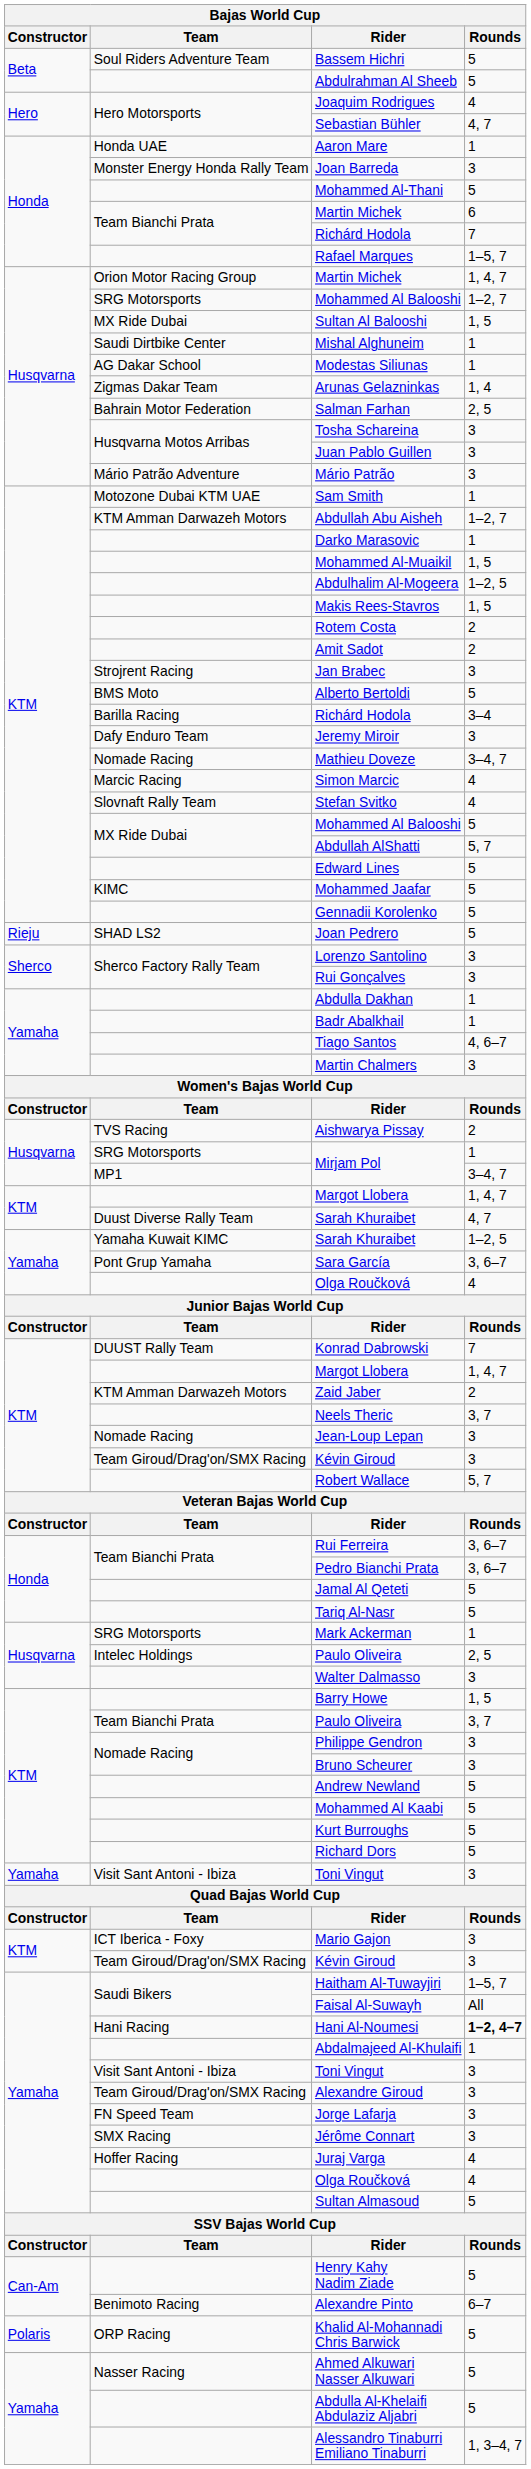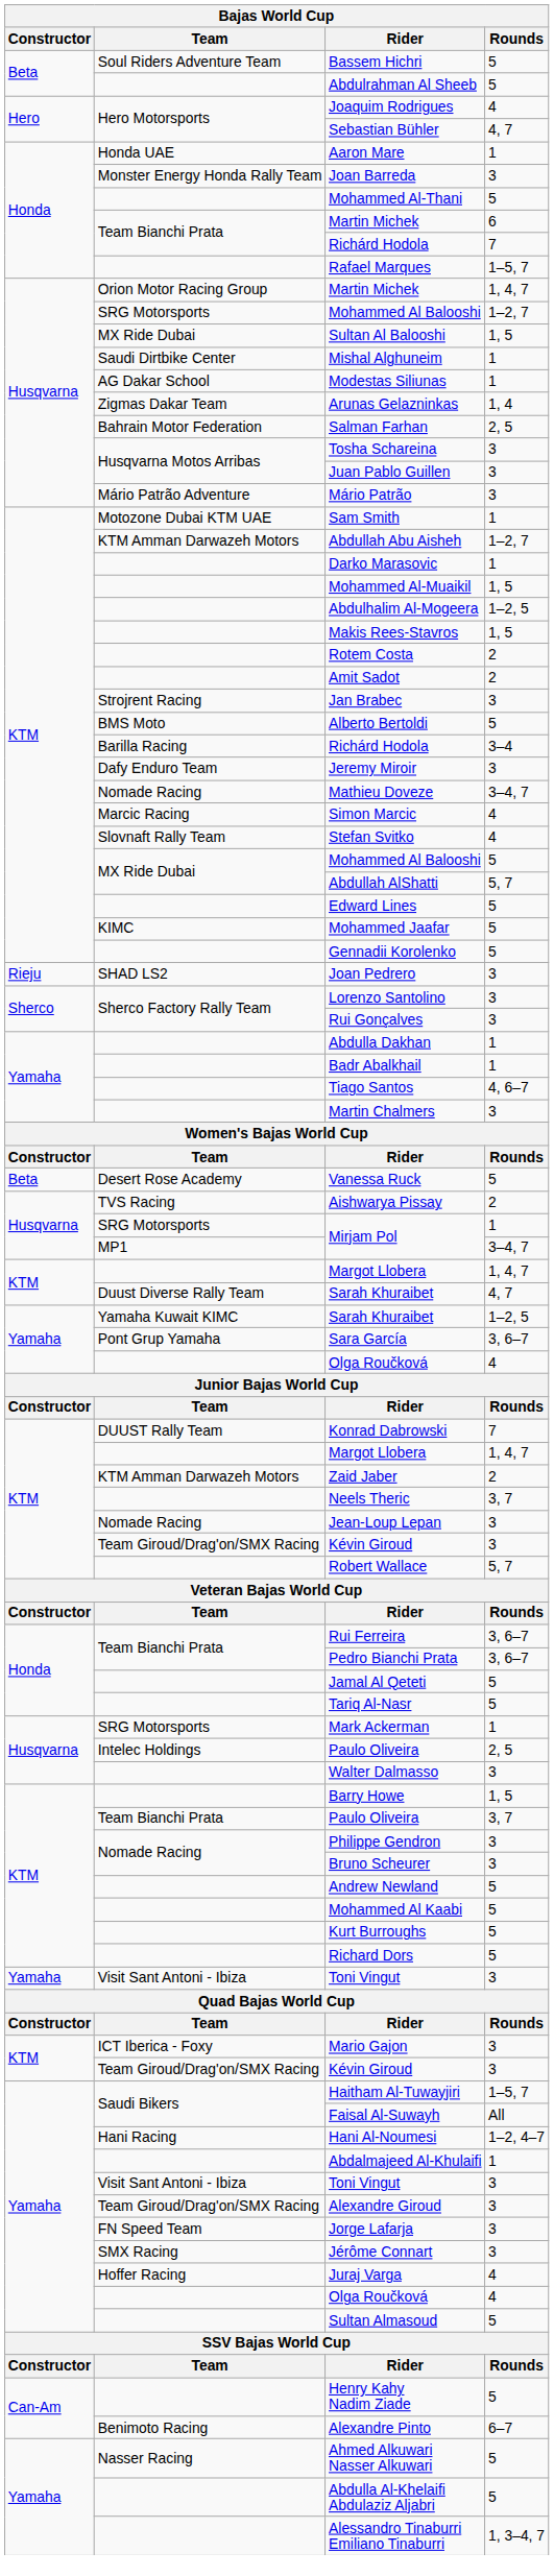Joan Pedrero | Rounds: 5 -> 3
+ row: Beta | Desert Rose Academy | Vanessa Ruck | 5
Hani Al-Noumesi | Rounds: bold -> normal
- row: Polaris | ORP Racing | Khalid Al-Mohannadi Chris Barwick | 5
